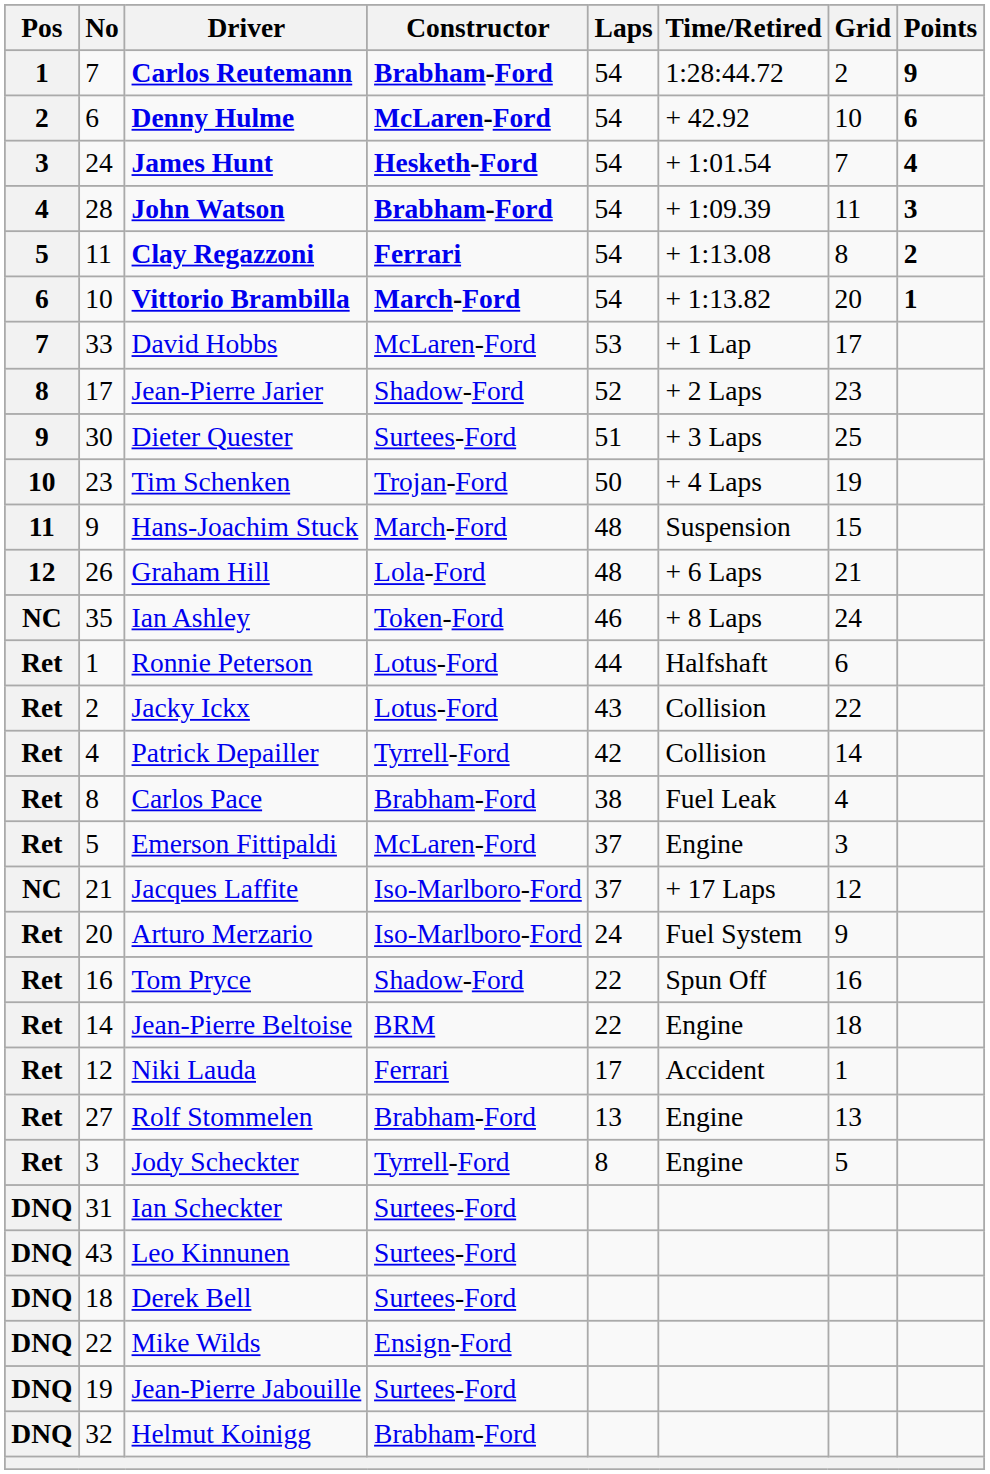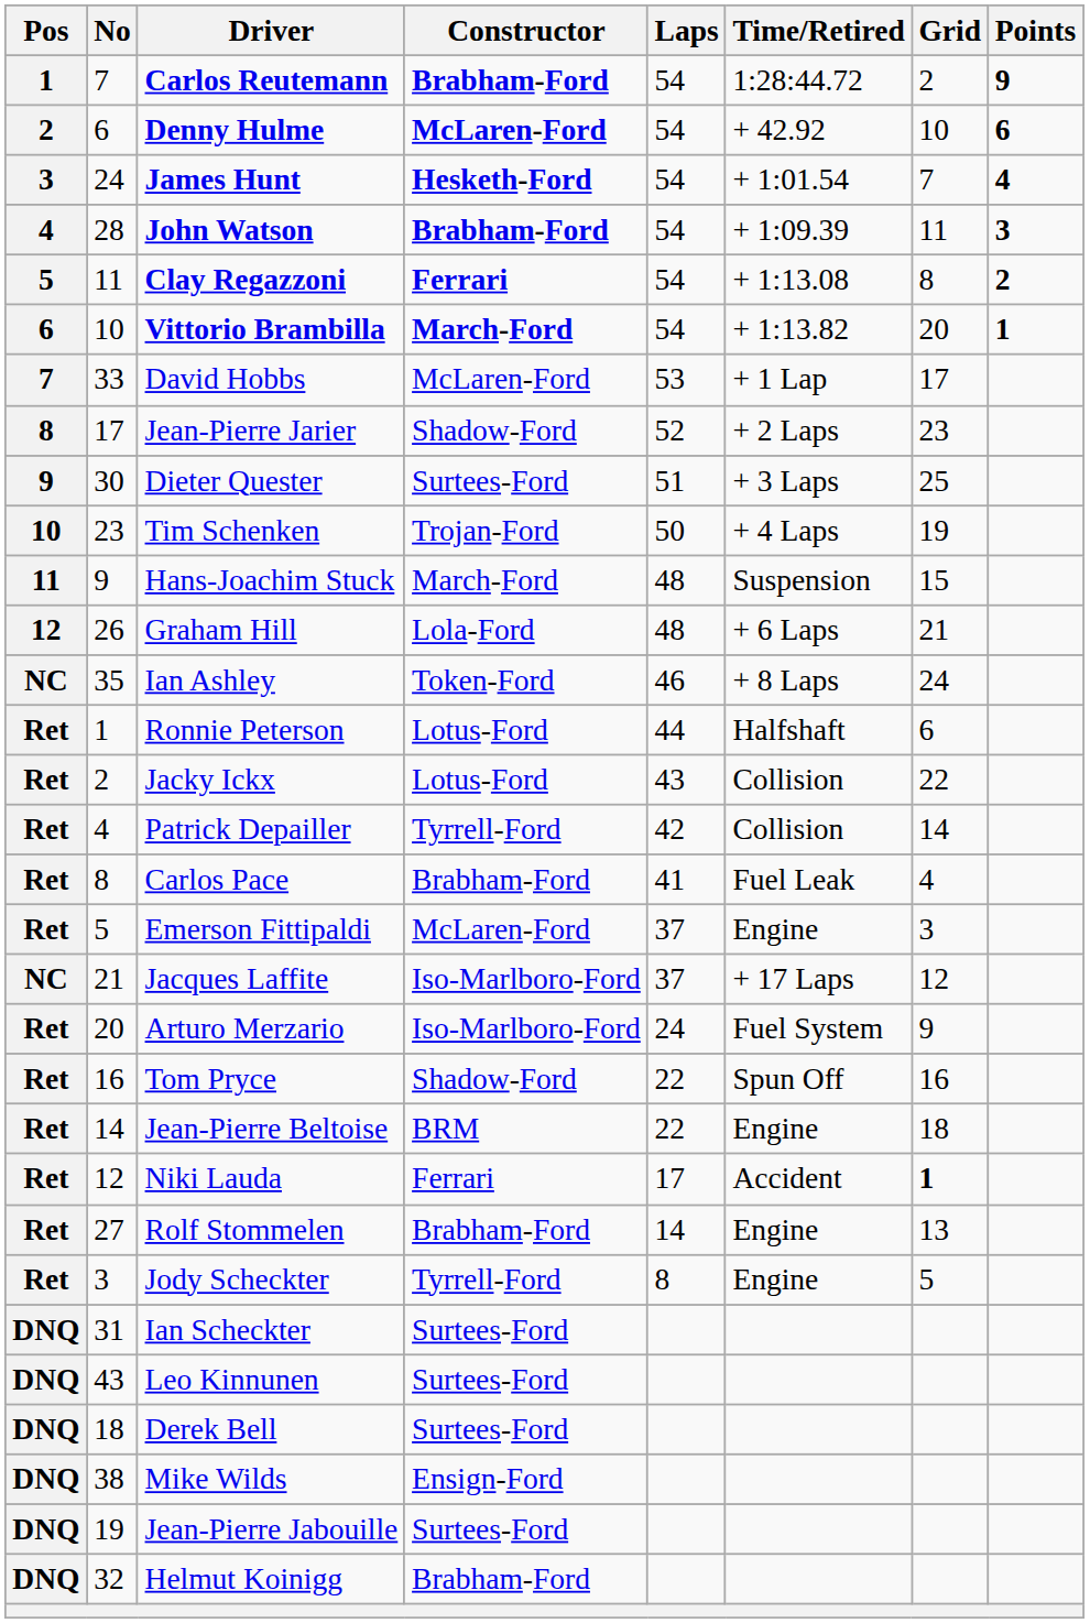Carlos Pace | Laps: 38 -> 41
Niki Lauda | Grid: normal -> bold
Rolf Stommelen | Laps: 13 -> 14
Mike Wilds | No: 22 -> 38
